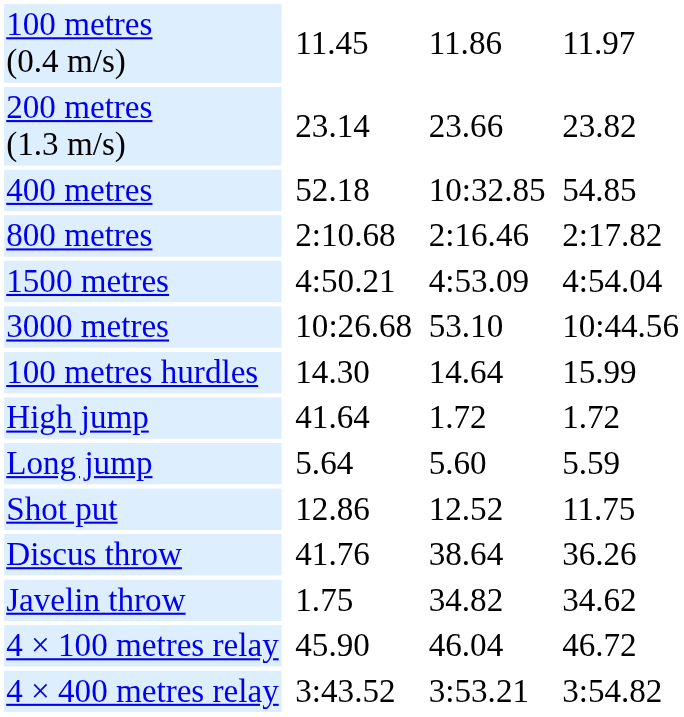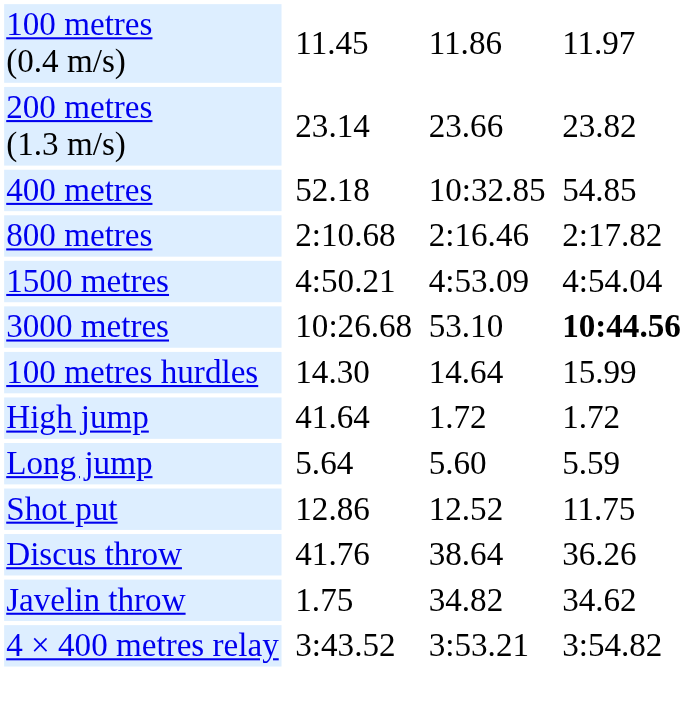3000 metres | column 7: normal -> bold
- row: 4 × 100 metres relay | 45.90 | 46.04 | 46.72
